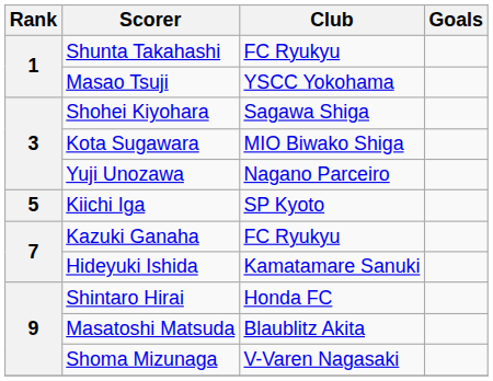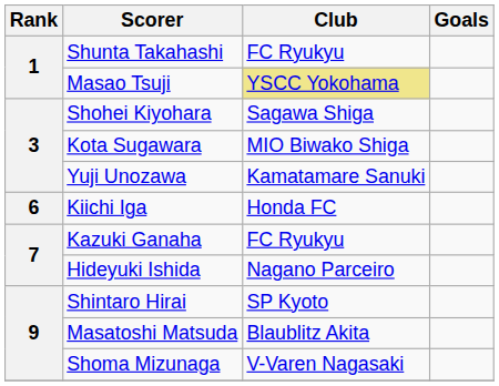Masao Tsuji | Club: no background -> khaki background
Yuji Unozawa | Club: Nagano Parceiro -> Kamatamare Sanuki
Kiichi Iga | Rank: 5 -> 6
Kiichi Iga | Club: SP Kyoto -> Honda FC
Hideyuki Ishida | Club: Kamatamare Sanuki -> Nagano Parceiro
Shintaro Hirai | Club: Honda FC -> SP Kyoto
